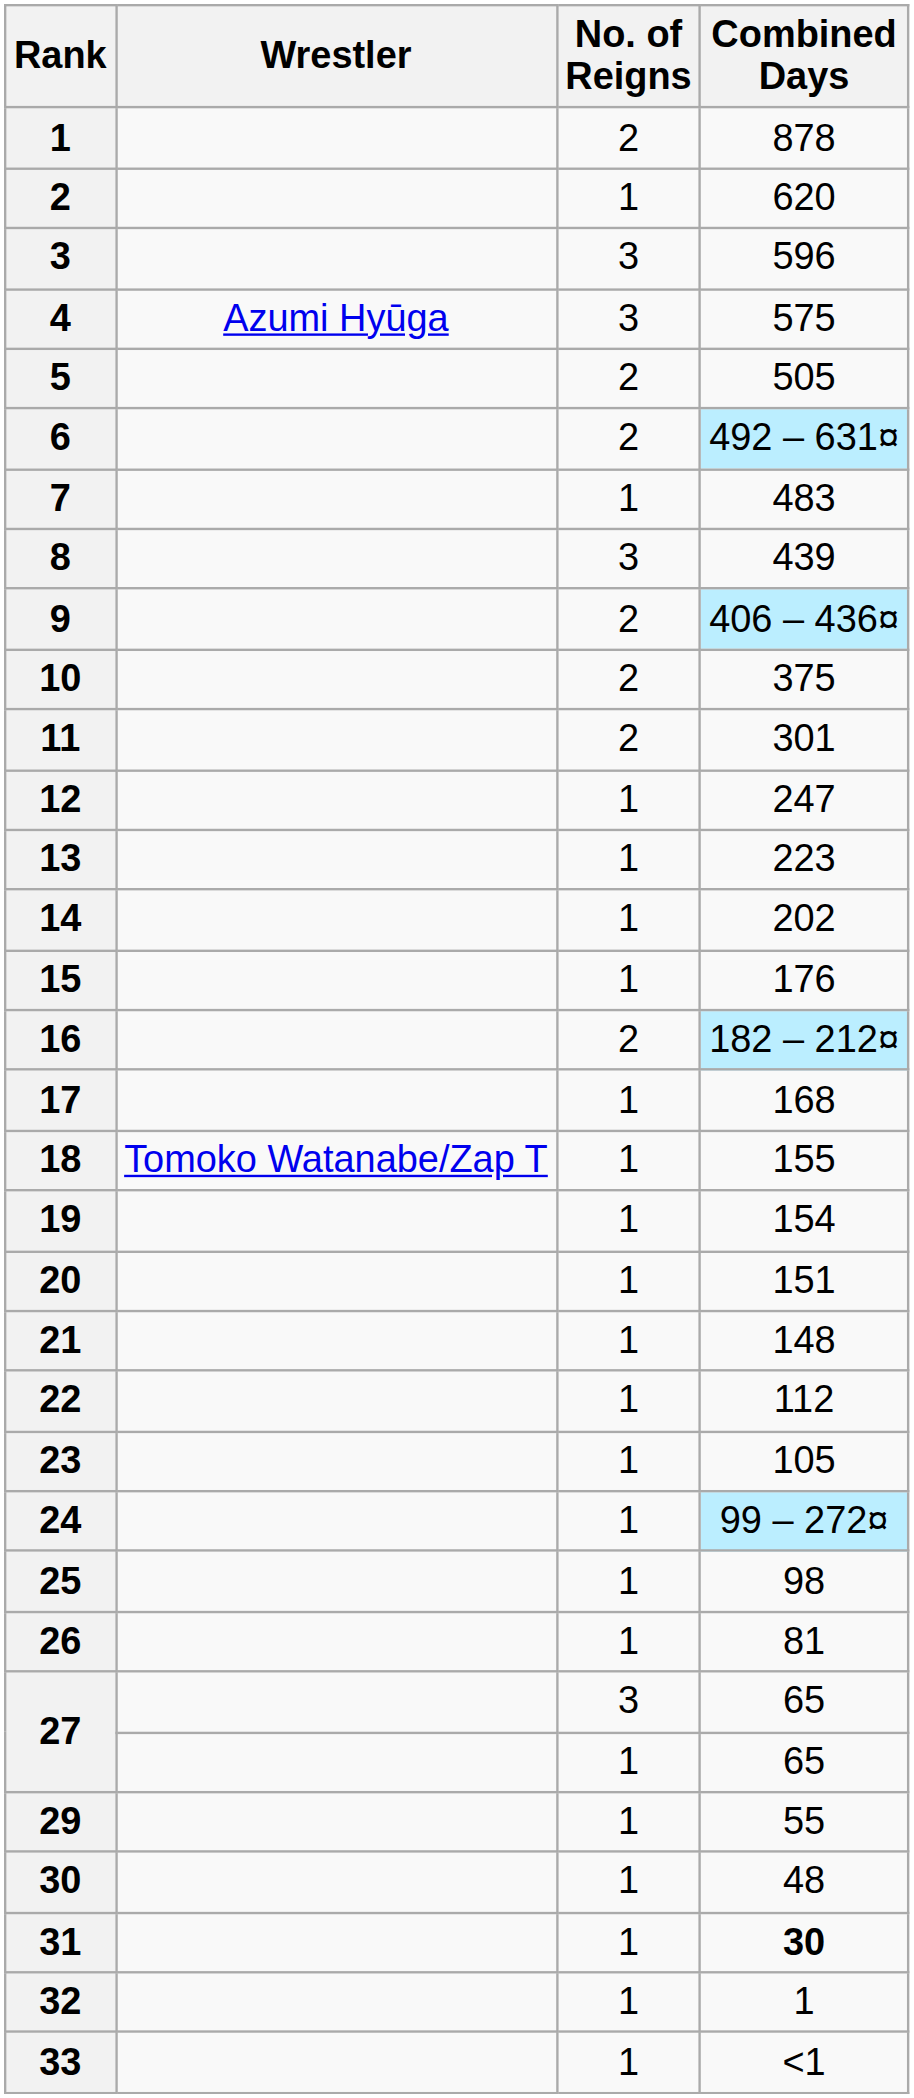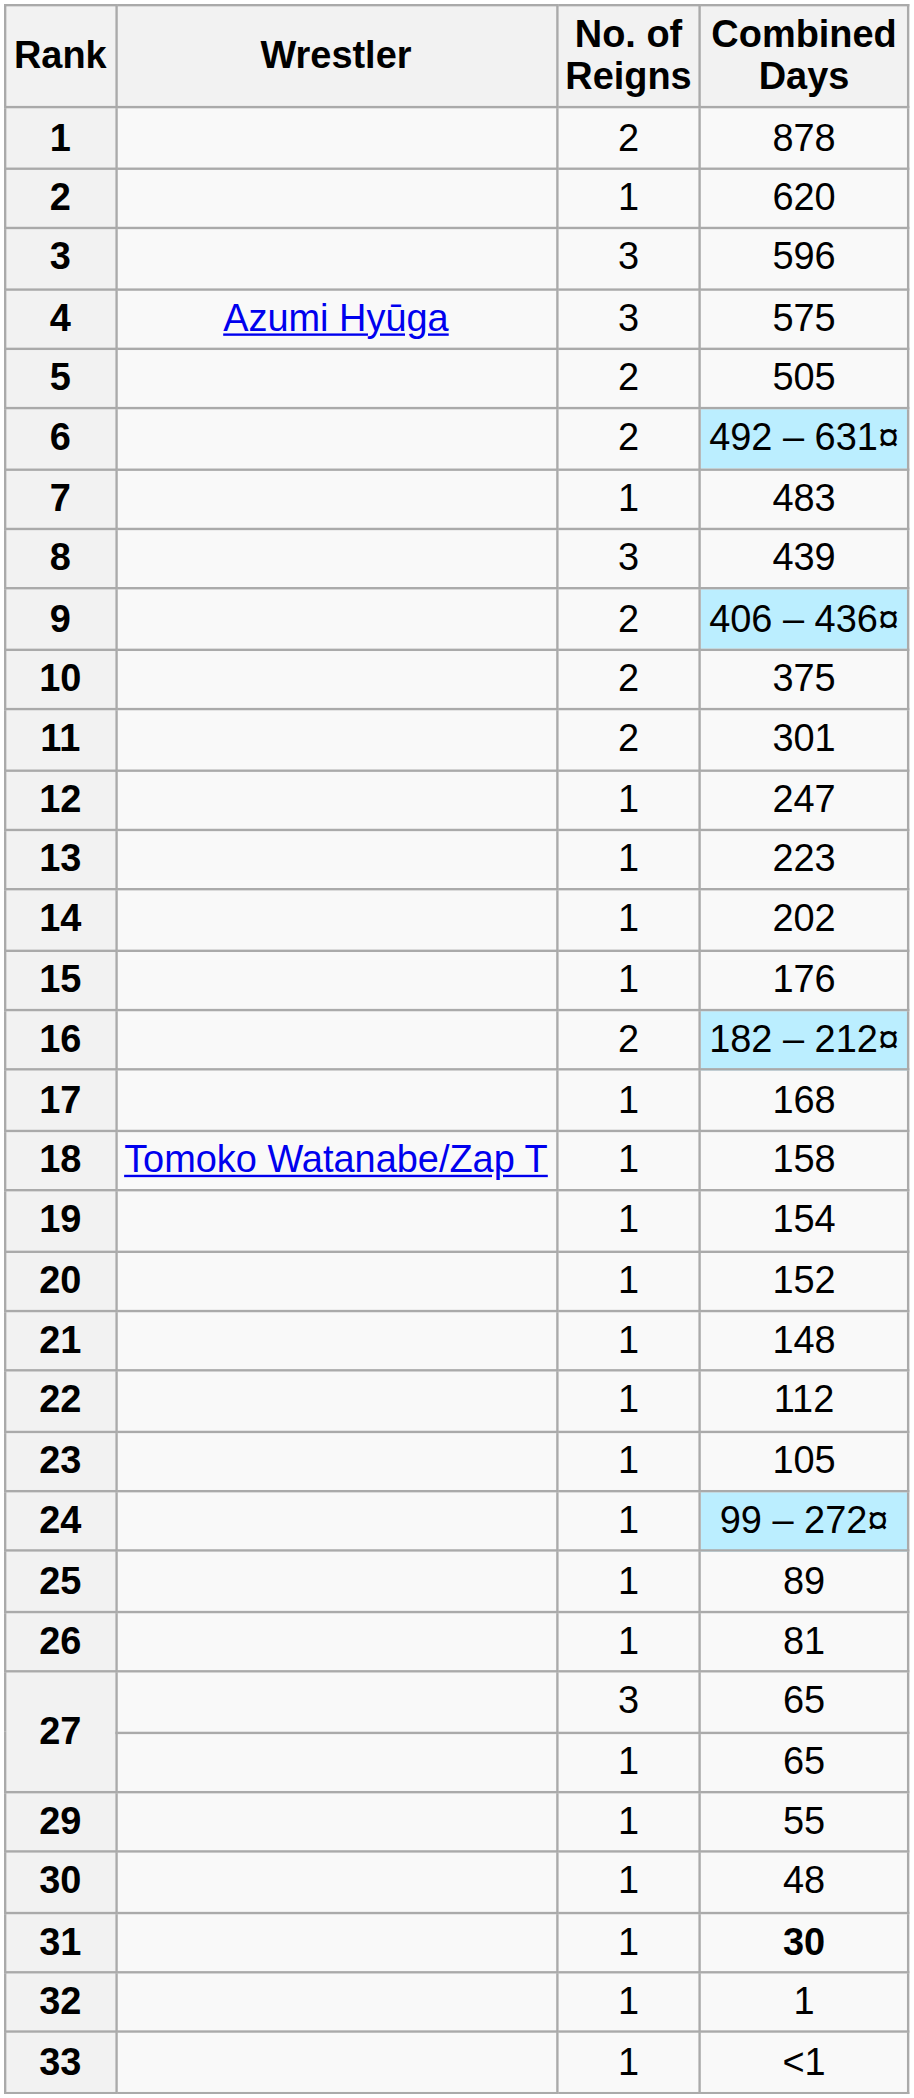18 | Combined Days: 155 -> 158
20 | Combined Days: 151 -> 152
25 | Combined Days: 98 -> 89
